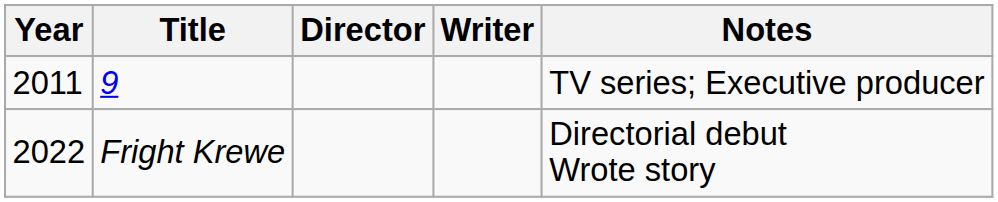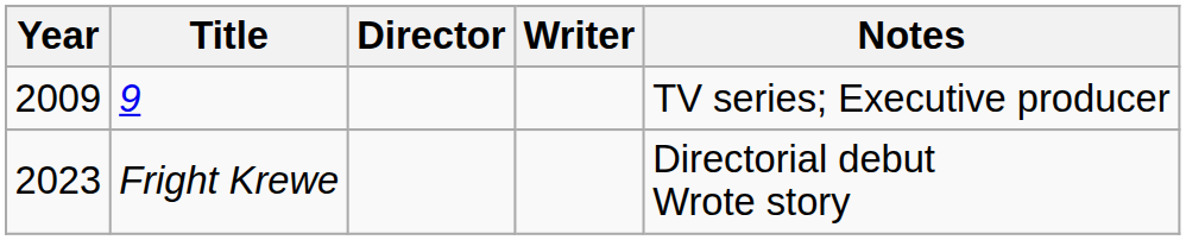9 | Year: 2011 -> 2009
Fright Krewe | Year: 2022 -> 2023
